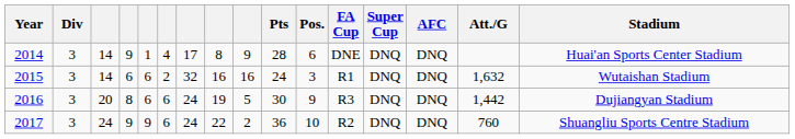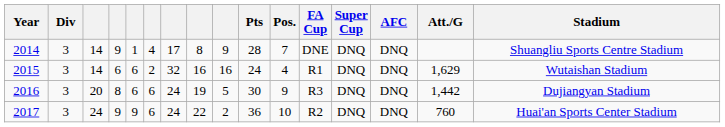2014 | Pos.: 6 -> 7
2014 | Stadium: Huai'an Sports Center Stadium -> Shuangliu Sports Centre Stadium
2015 | Pos.: 3 -> 4
2015 | Att./G: 1,632 -> 1,629
2017 | Stadium: Shuangliu Sports Centre Stadium -> Huai'an Sports Center Stadium
